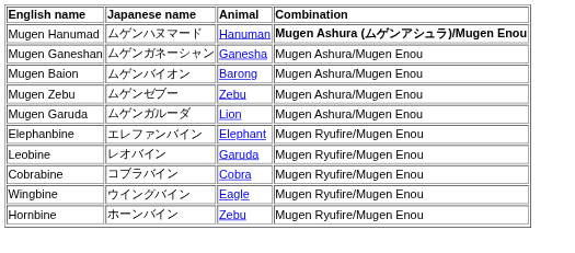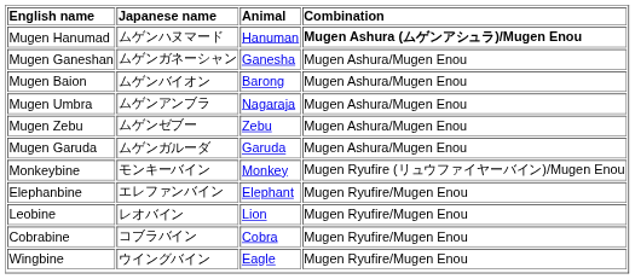+ row: Mugen Umbra | ムゲンアンブラ | Nagaraja | Mugen Ashura/Mugen Enou
Mugen Garuda | Animal: Lion -> Garuda
+ row: Monkeybine | モンキーバイン | Monkey | Mugen Ryufire (リュウファイヤーバイン)/Mugen Enou
Leobine | Animal: Garuda -> Lion
- row: Hornbine | ホーンバイン | Zebu | Mugen Ryufire/Mugen Enou
